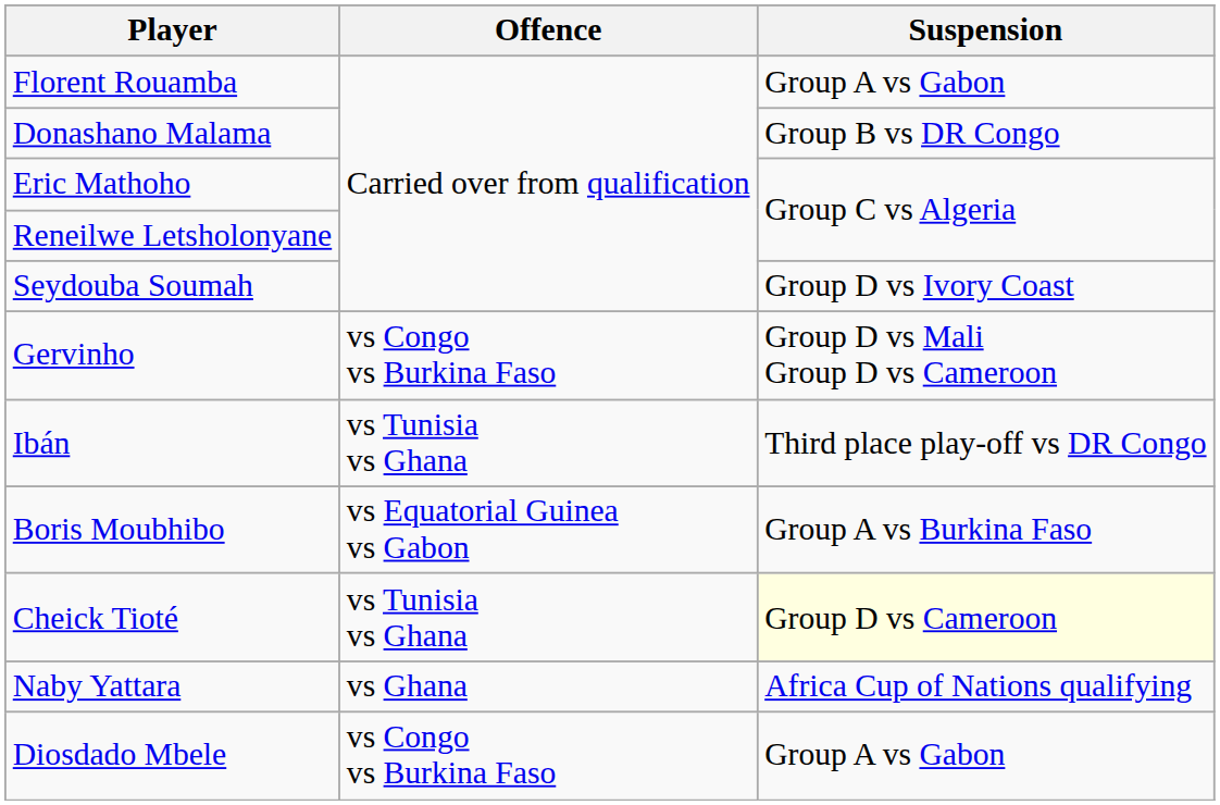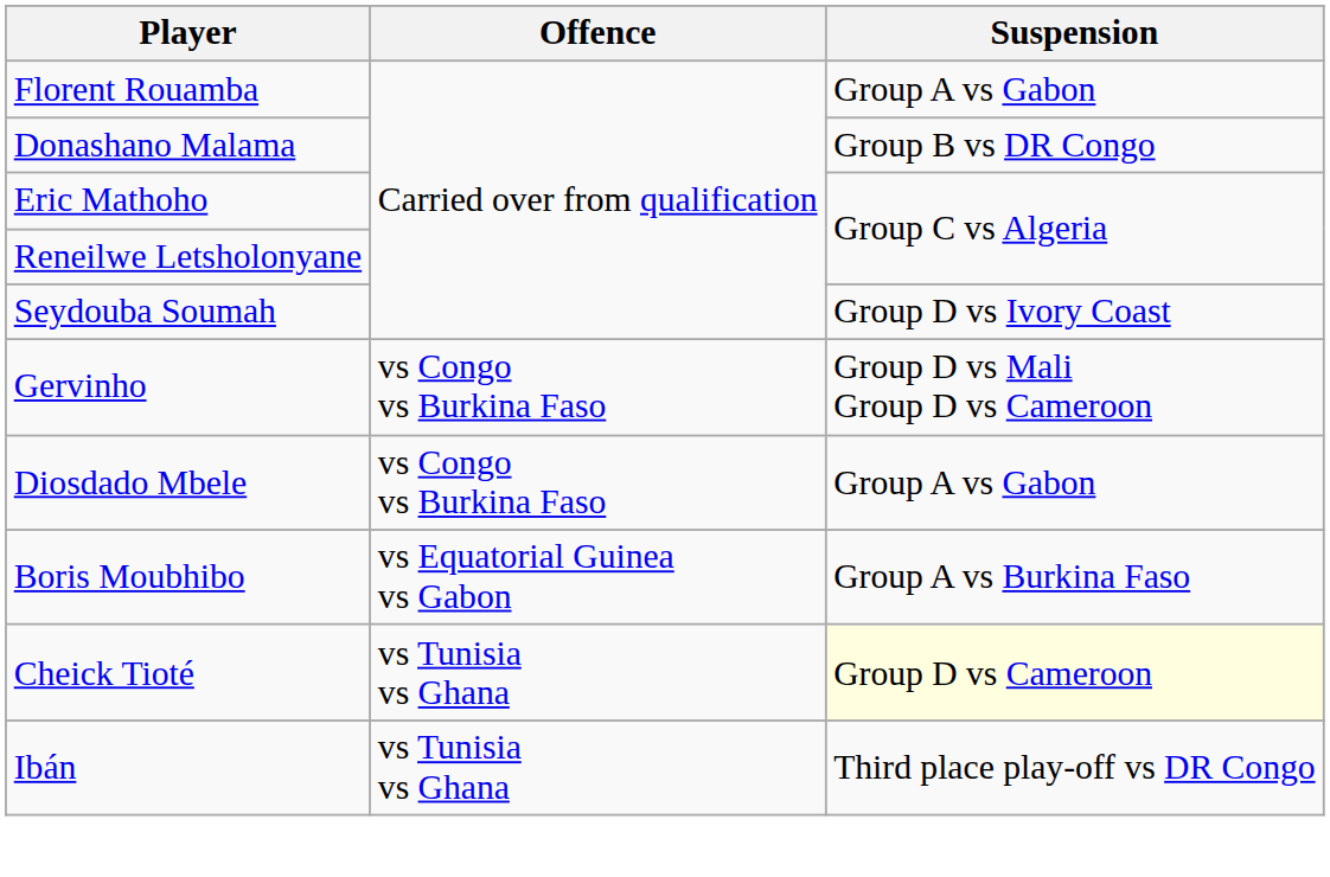rows swapped: Diosdado Mbele <-> Ibán
- row: Naby Yattara | vs Ghana | Africa Cup of Nations qualifying
